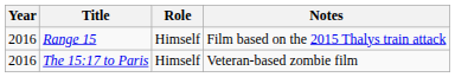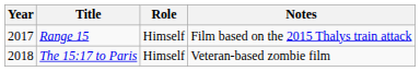Range 15 | Year: 2016 -> 2017
The 15:17 to Paris | Year: 2016 -> 2018
